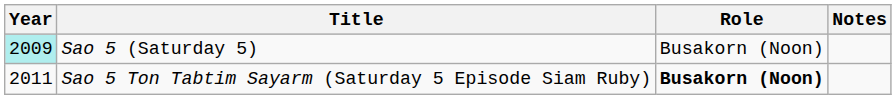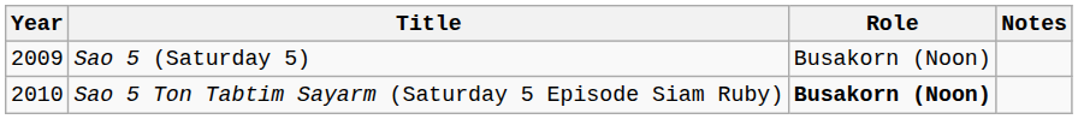Sao 5 (Saturday 5) | Year: paleturquoise background -> no background
Sao 5 Ton Tabtim Sayarm (Saturday 5 Episode Siam Ruby) | Year: 2011 -> 2010
